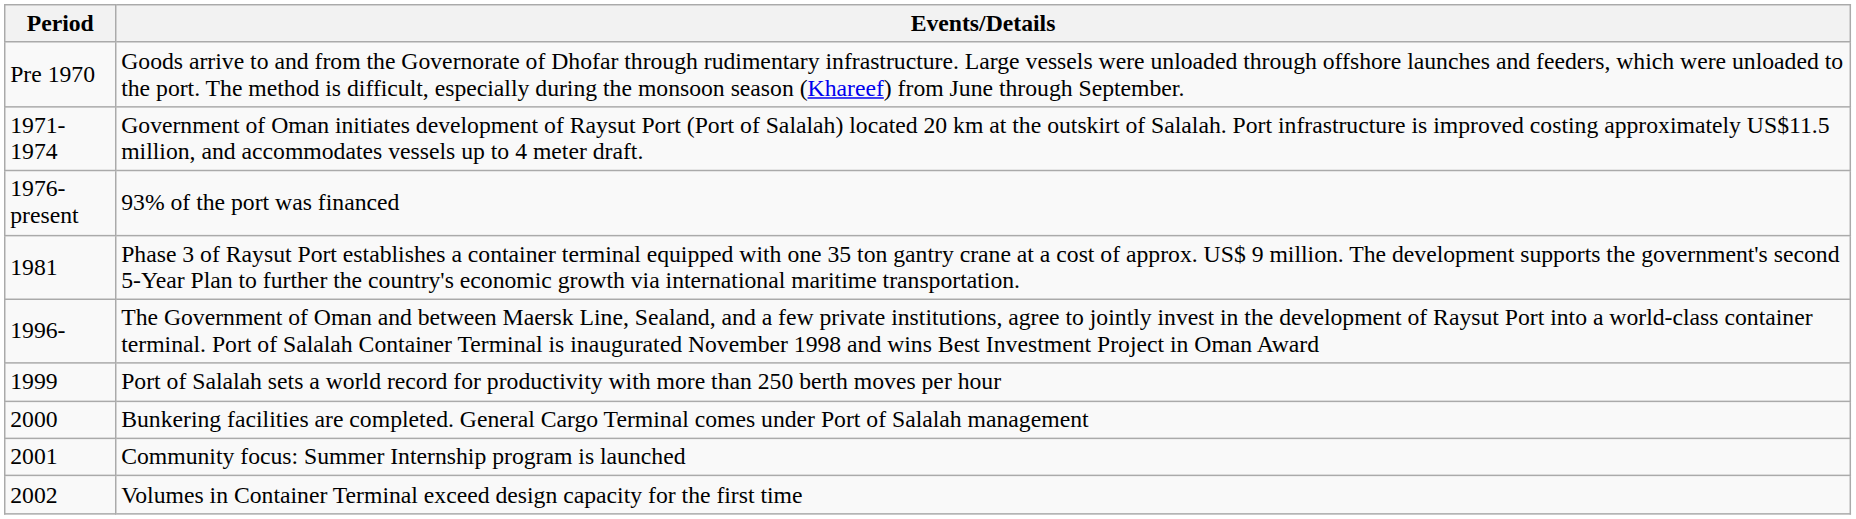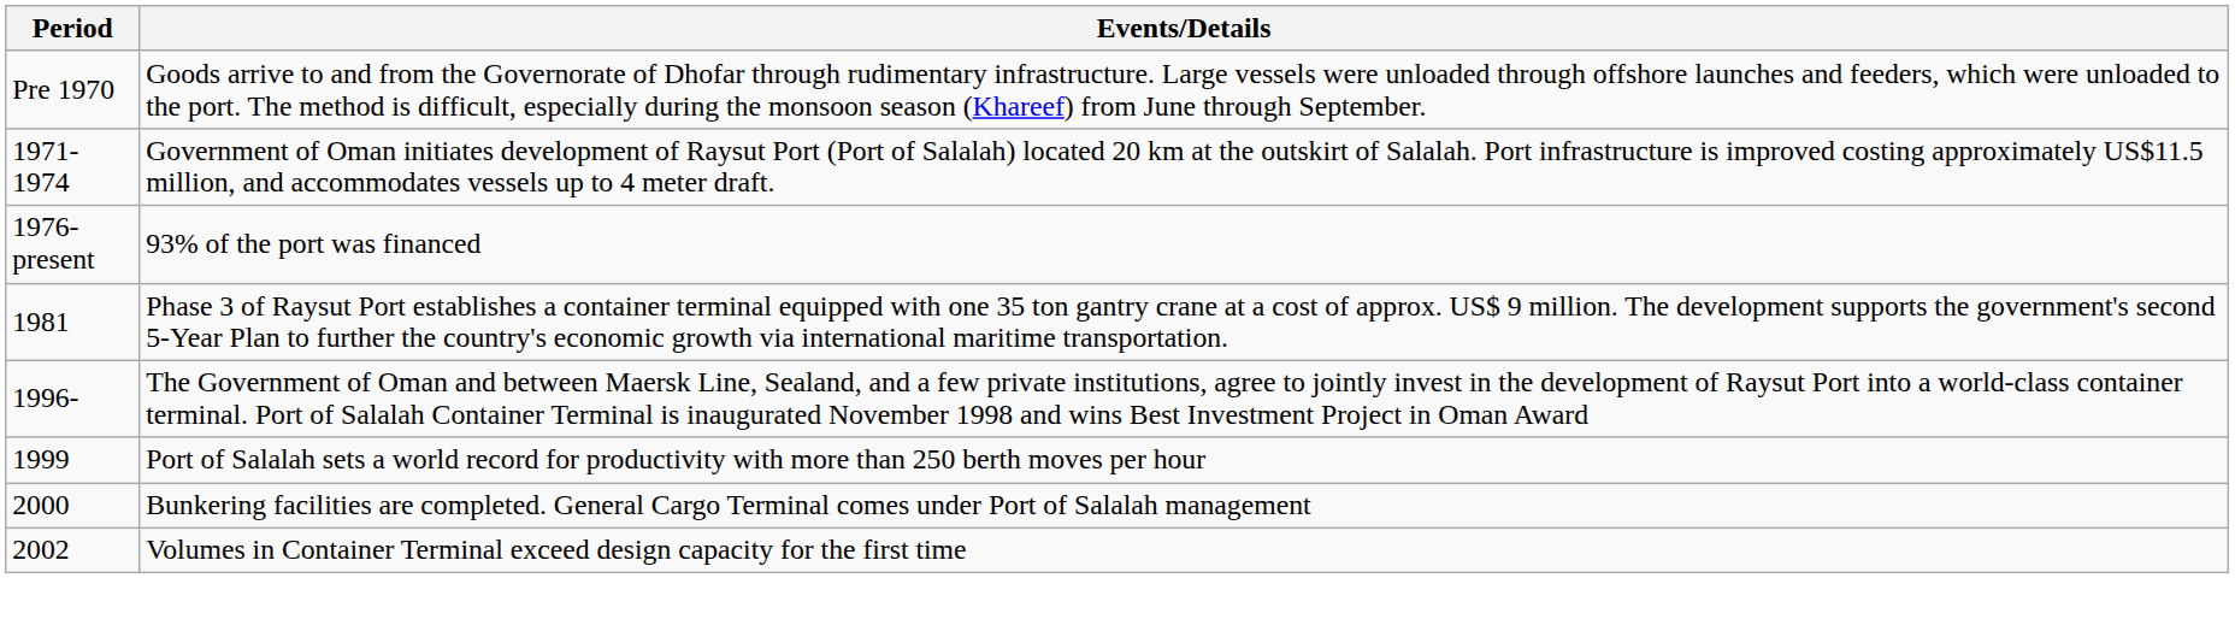- row: 2001 | Community focus: Summer Internship program is launched
